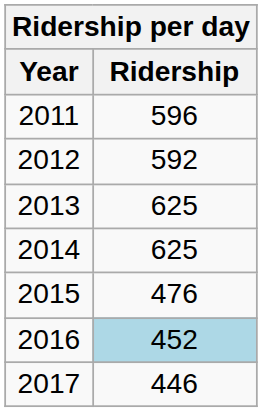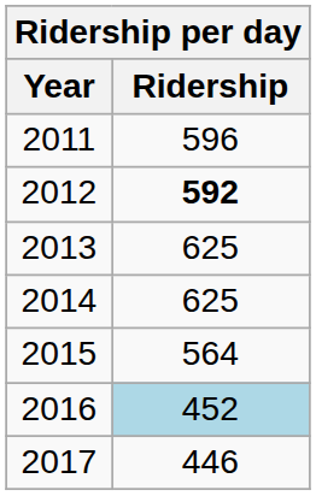2012 | Ridership: normal -> bold
2015 | Ridership: 476 -> 564
